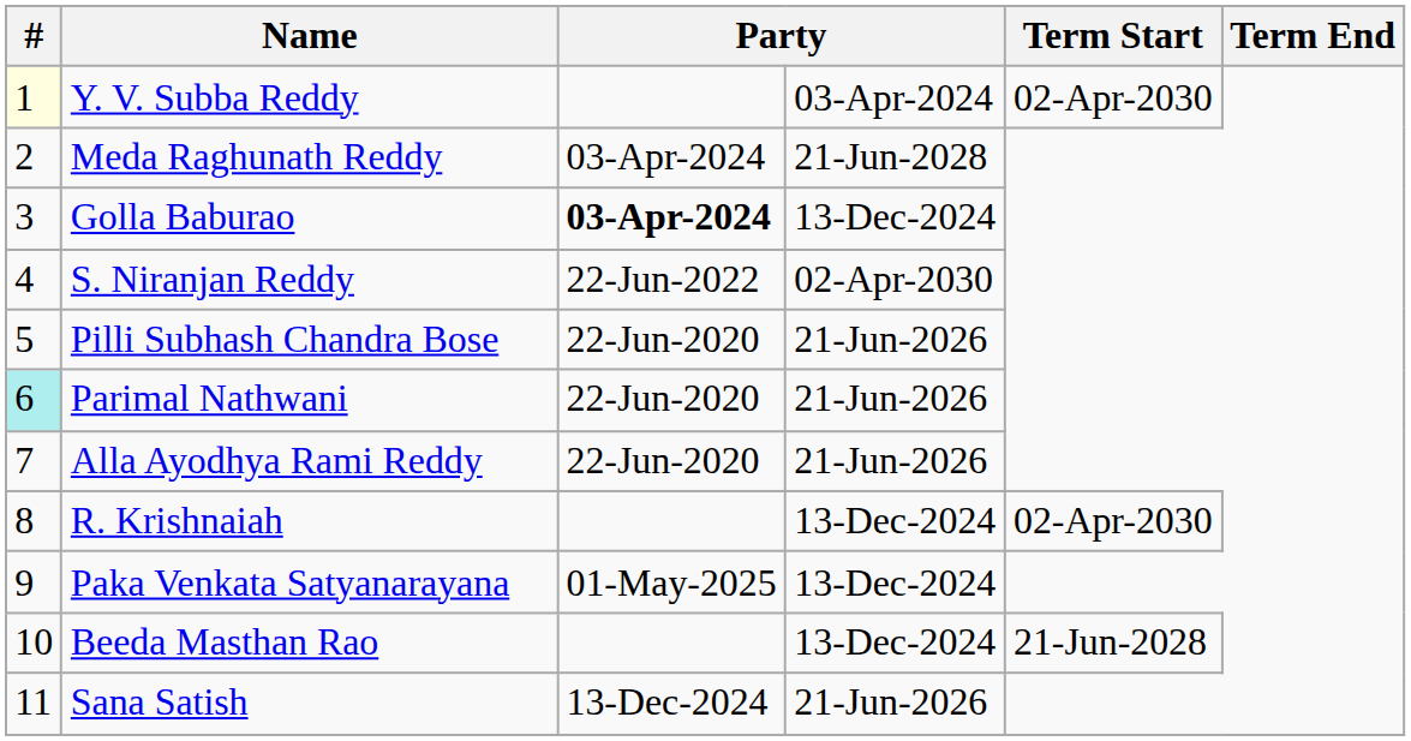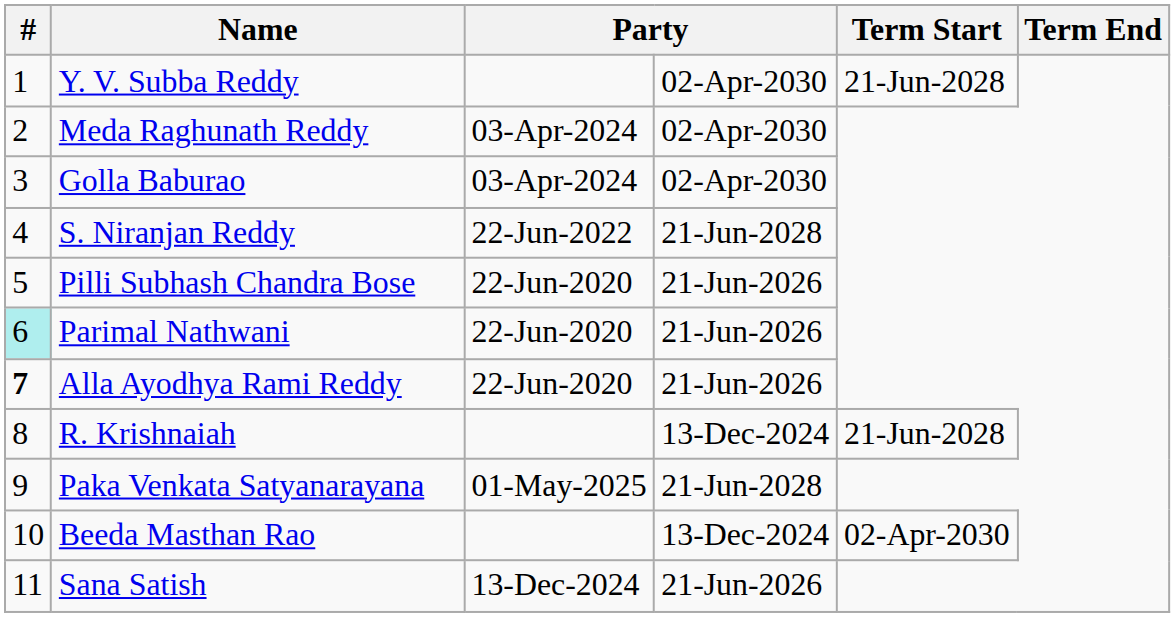Y. V. Subba Reddy | #: lightyellow background -> no background
Y. V. Subba Reddy | column 4: 03-Apr-2024 -> 02-Apr-2030
Y. V. Subba Reddy | Term Start: 02-Apr-2030 -> 21-Jun-2028
Meda Raghunath Reddy | column 4: 21-Jun-2028 -> 02-Apr-2030
Golla Baburao | column 3: bold -> normal
Golla Baburao | column 4: 13-Dec-2024 -> 02-Apr-2030
S. Niranjan Reddy | column 4: 02-Apr-2030 -> 21-Jun-2028
Alla Ayodhya Rami Reddy | #: normal -> bold
R. Krishnaiah | Term Start: 02-Apr-2030 -> 21-Jun-2028
Paka Venkata Satyanarayana | column 4: 13-Dec-2024 -> 21-Jun-2028
Beeda Masthan Rao | Term Start: 21-Jun-2028 -> 02-Apr-2030
